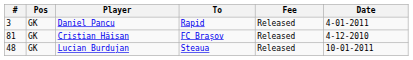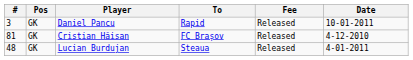Daniel Pancu | Date: 4-01-2011 -> 10-01-2011
Lucian Burdujan | Date: 10-01-2011 -> 4-01-2011
